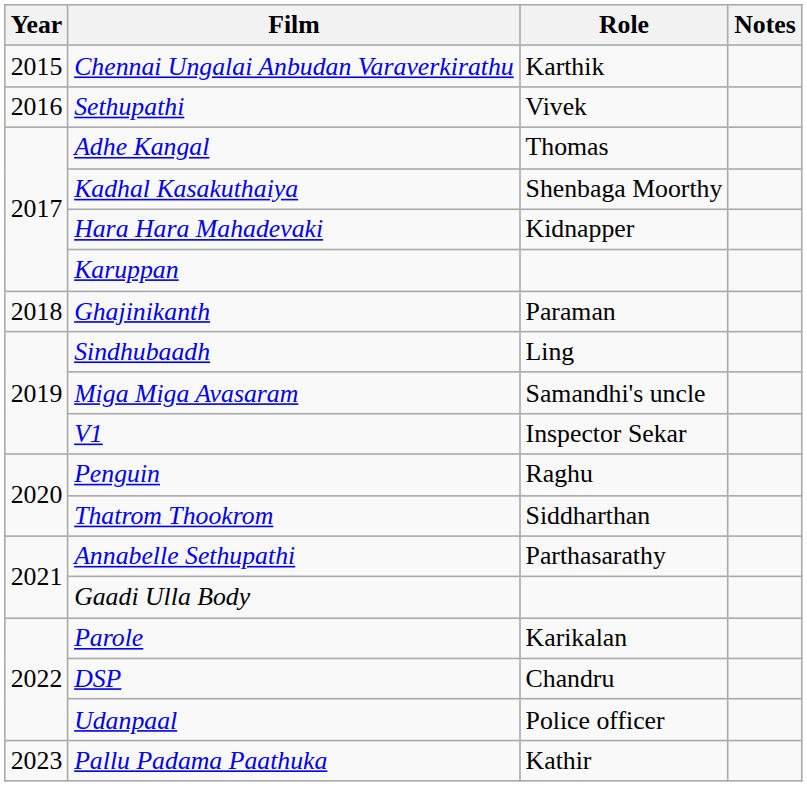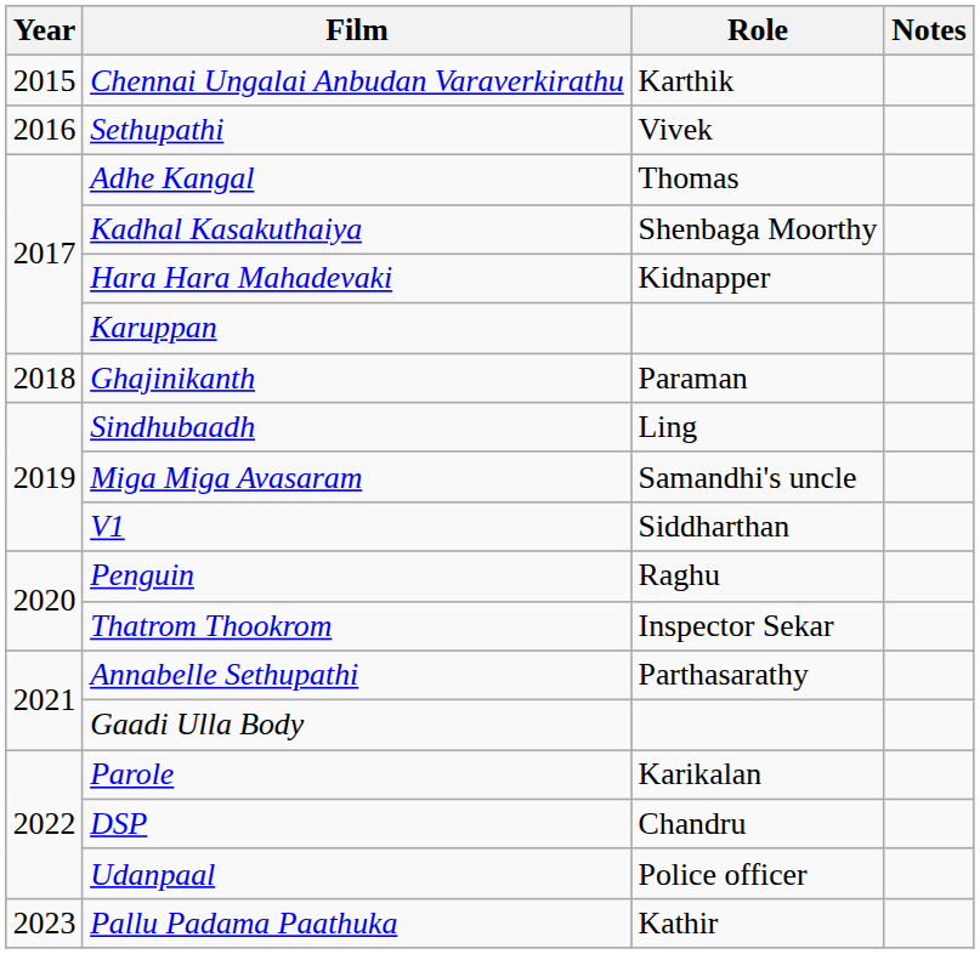V1 | Role: Inspector Sekar -> Siddharthan
Thatrom Thookrom | Role: Siddharthan -> Inspector Sekar
